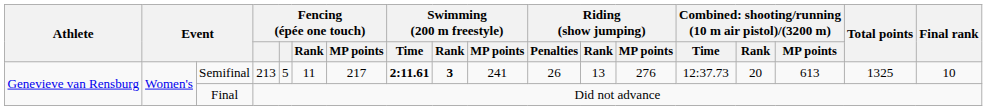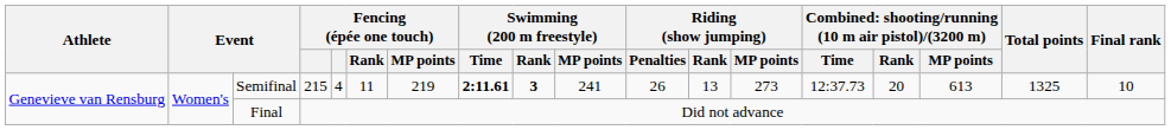Semifinal | column 4: 213 -> 215
Semifinal | column 5: 5 -> 4
Semifinal | Fencing (épée one touch) / MP points: 217 -> 219
Semifinal | Riding (show jumping) / MP points: 276 -> 273
